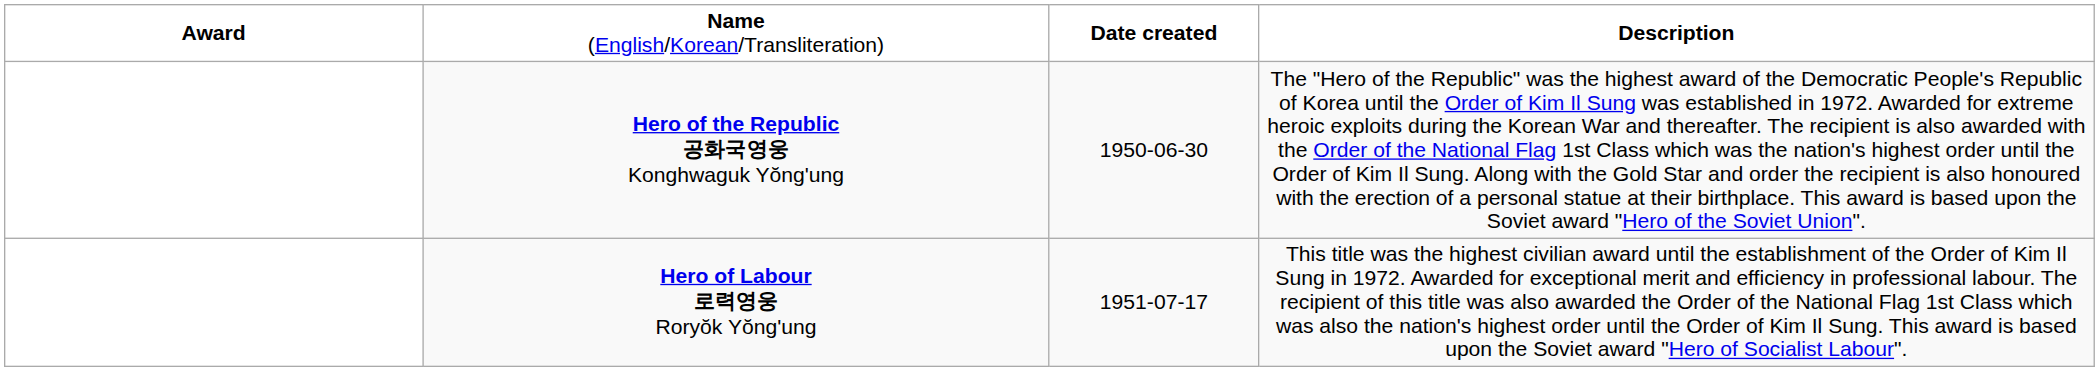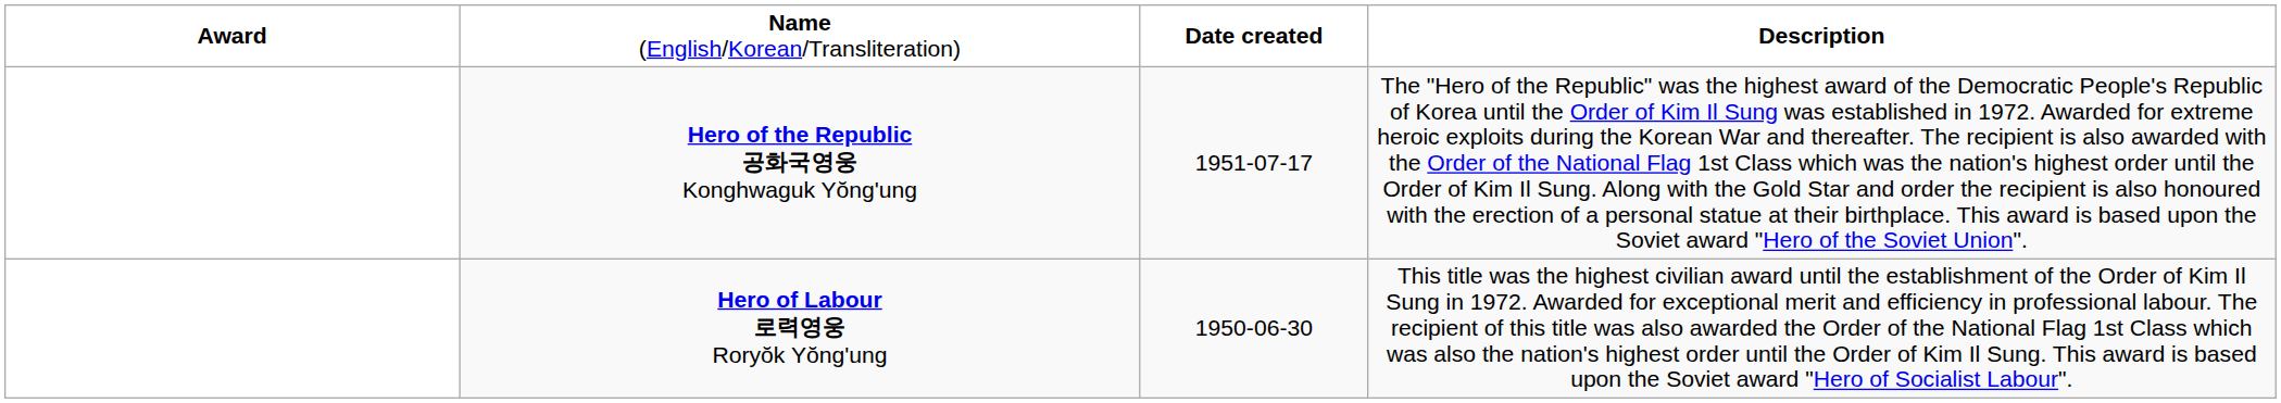Hero of the Republic 공화국영웅 Konghwaguk Yŏng'ung | column 3: 1950-06-30 -> 1951-07-17
Hero of Labour 로력영웅 Roryŏk Yŏng'ung | column 3: 1951-07-17 -> 1950-06-30
